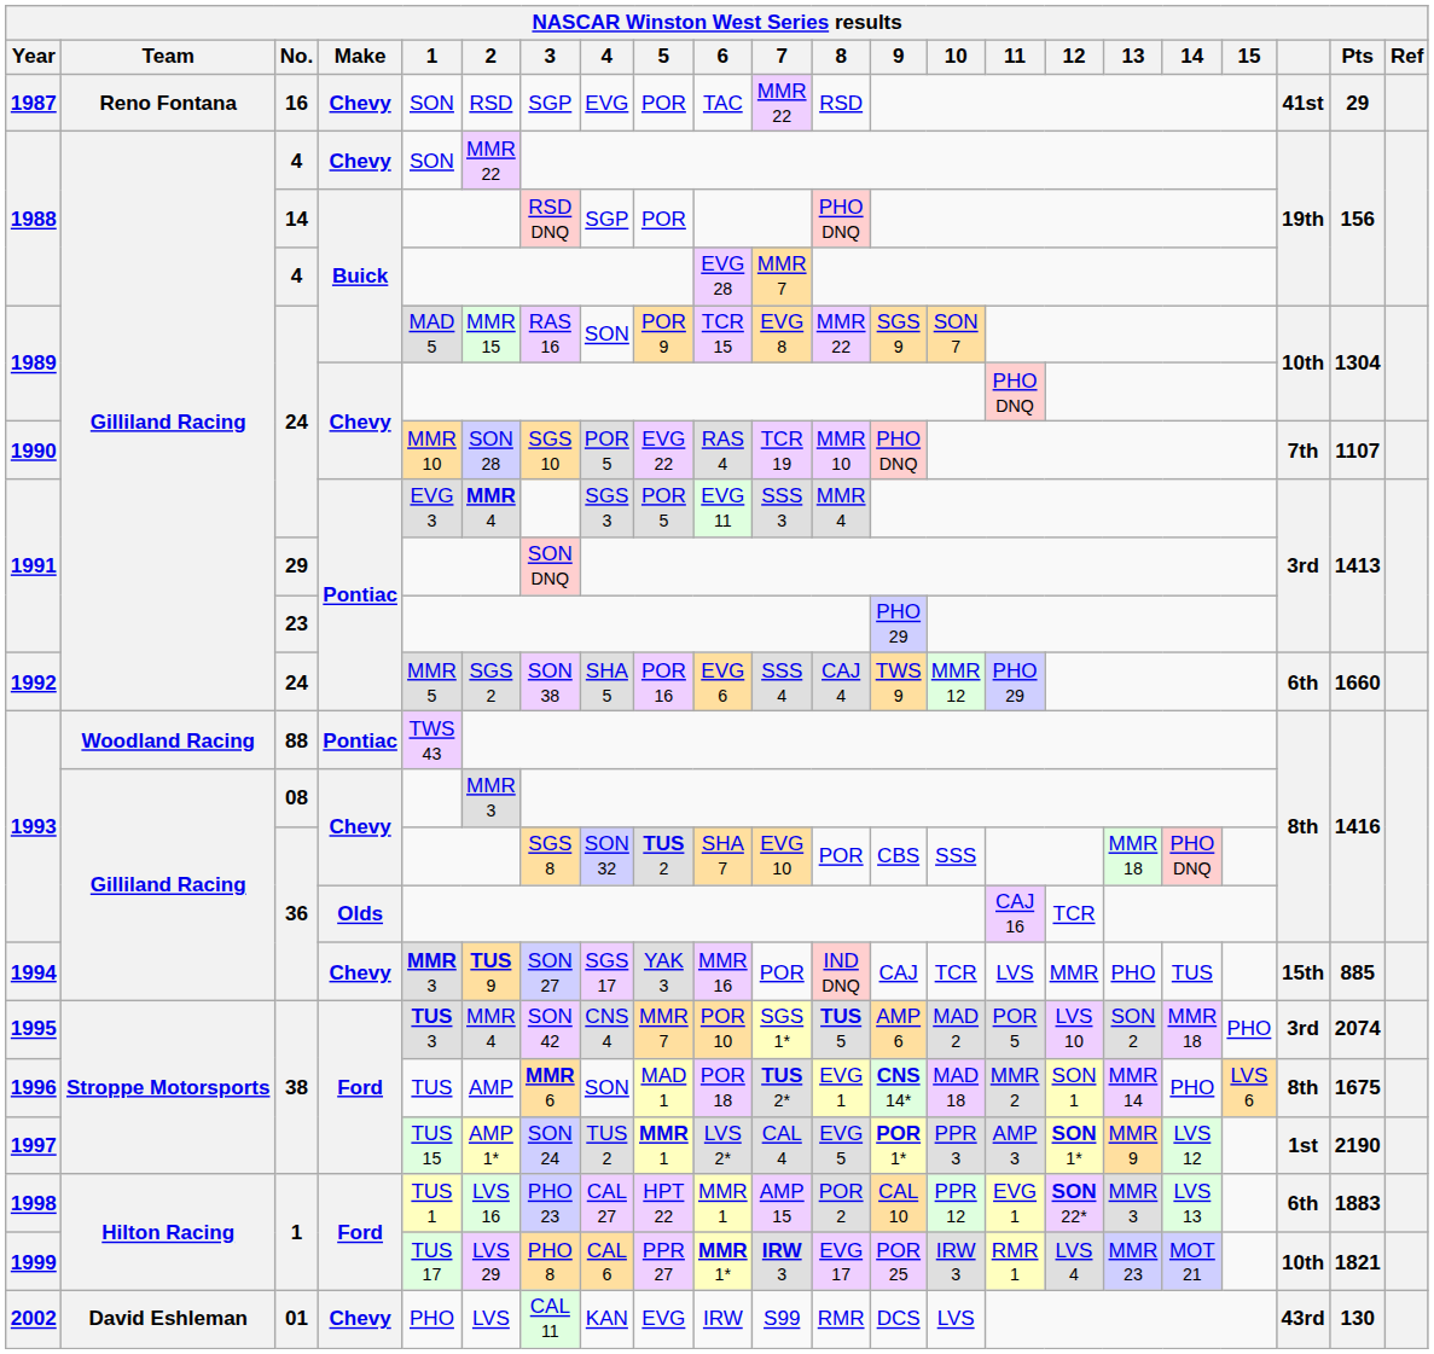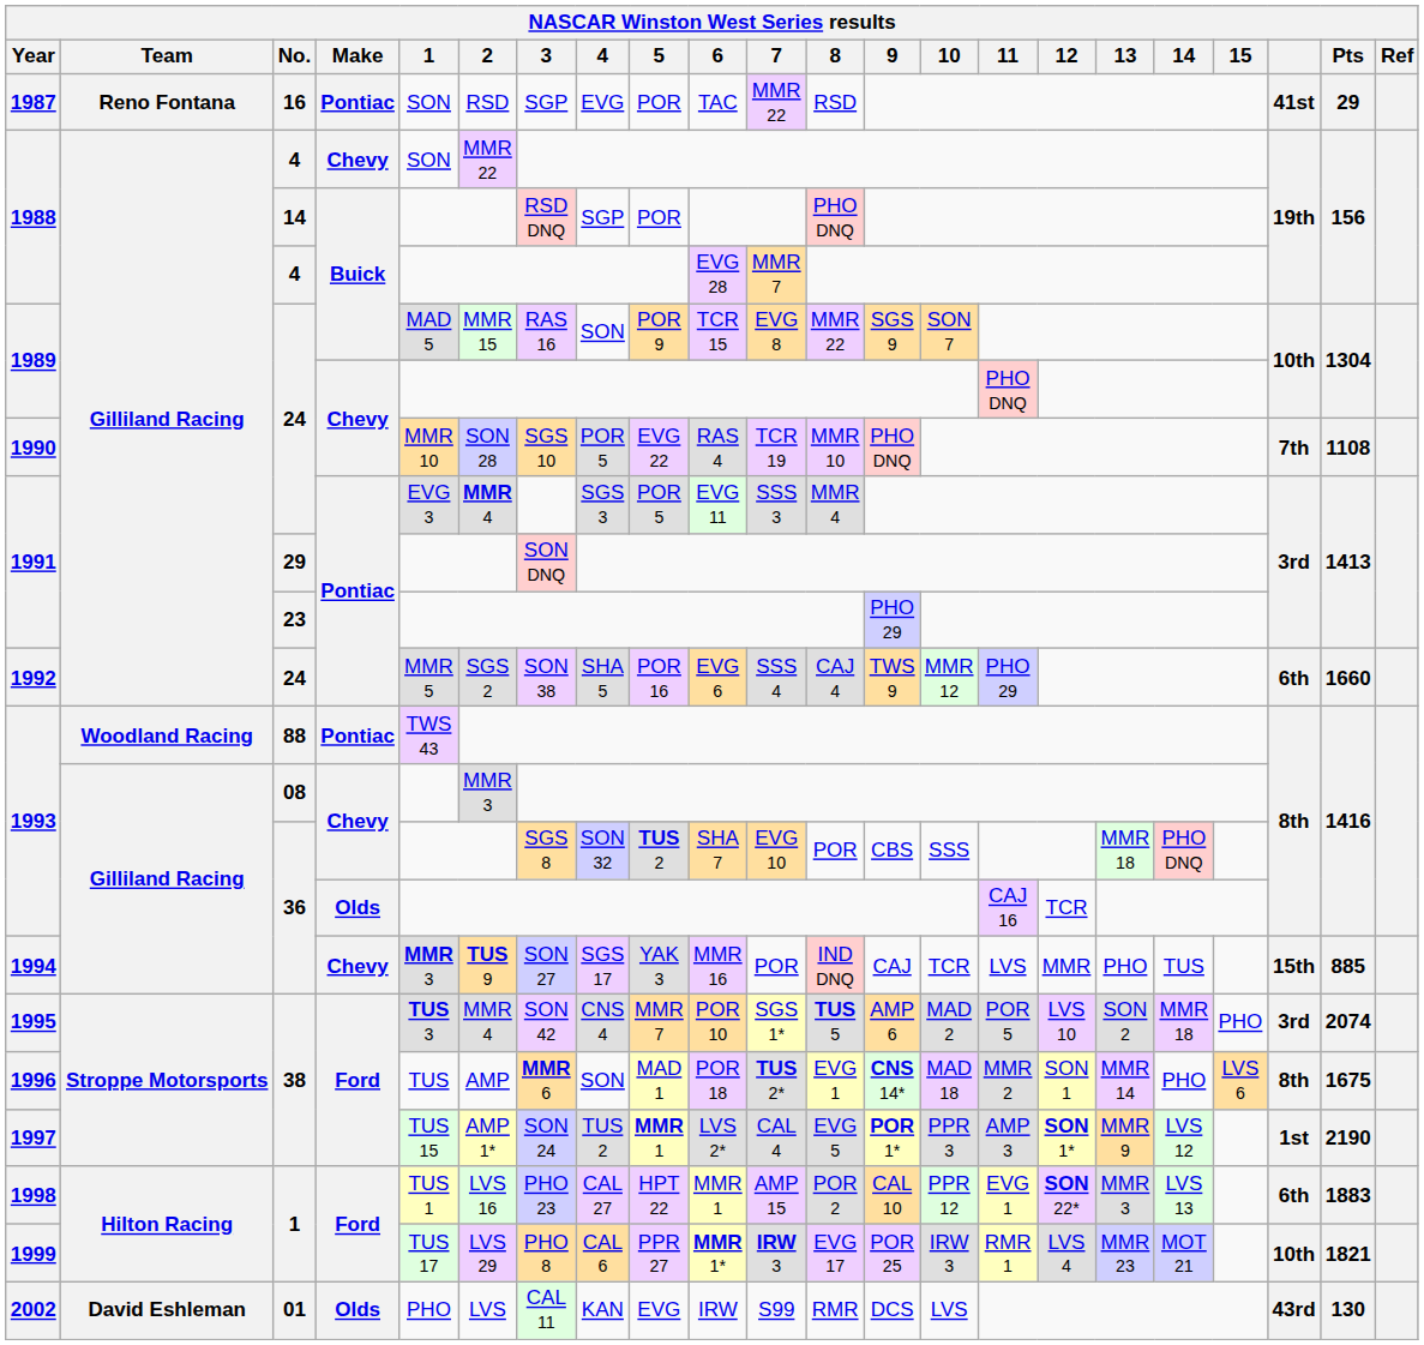1987 | Make: Chevy -> Pontiac
1990 | Pts: 1107 -> 1108
2002 | Make: Chevy -> Olds
